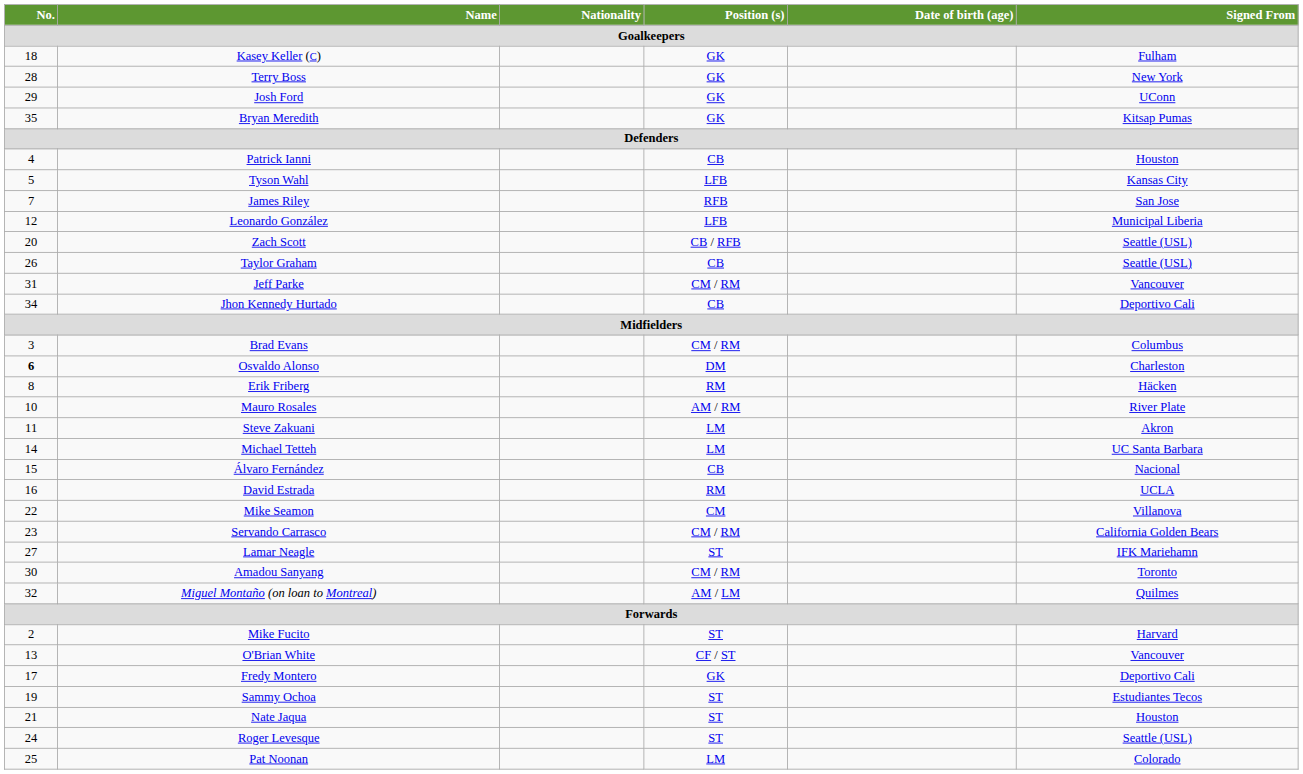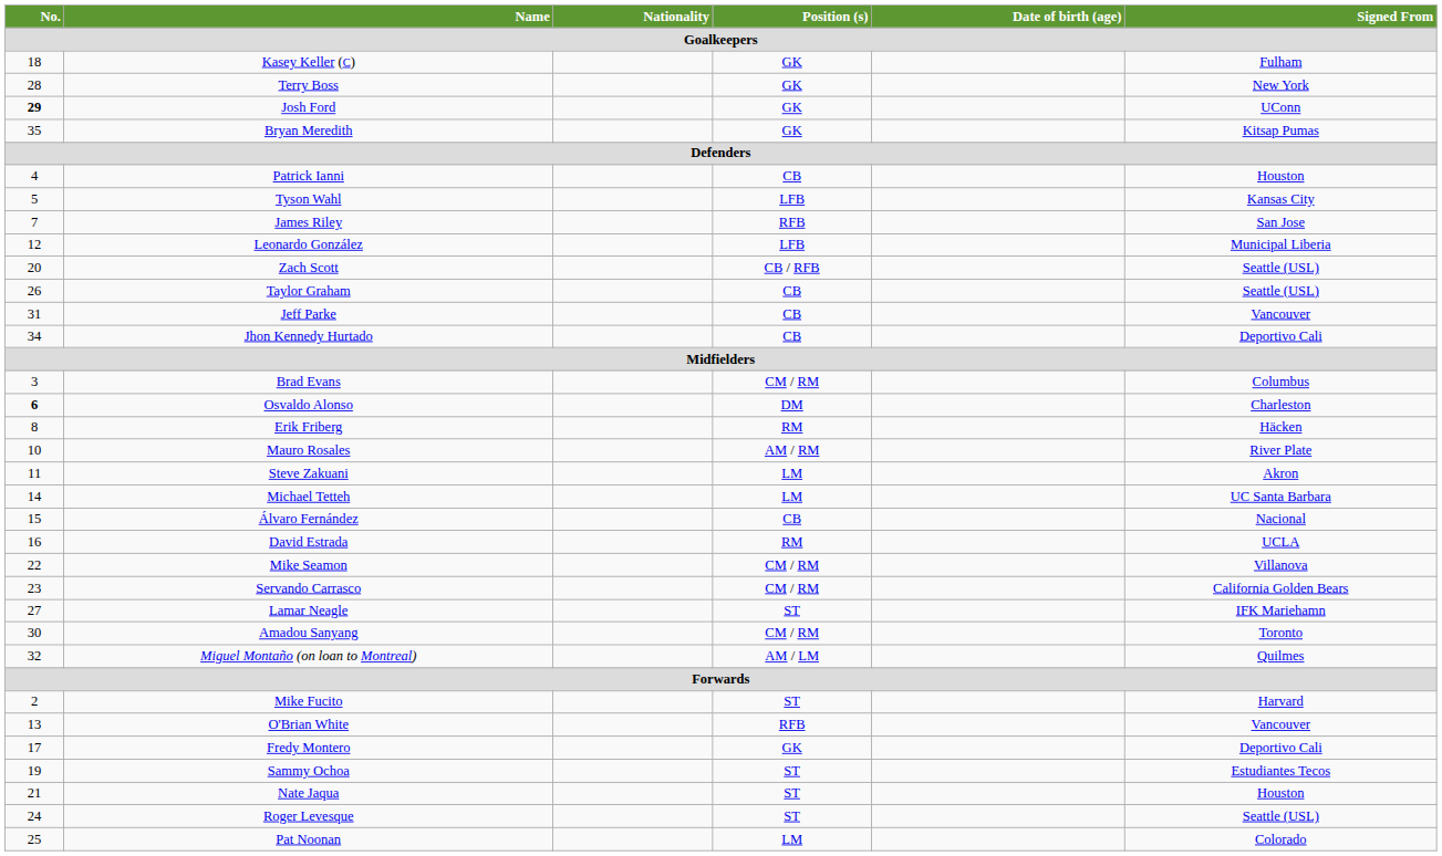Josh Ford | No. / Goalkeepers: normal -> bold
Jeff Parke | Position (s) / Goalkeepers: CM / RM -> CB
Mike Seamon | Position (s) / Goalkeepers: CM -> CM / RM
O'Brian White | Position (s) / Goalkeepers: CF / ST -> RFB
